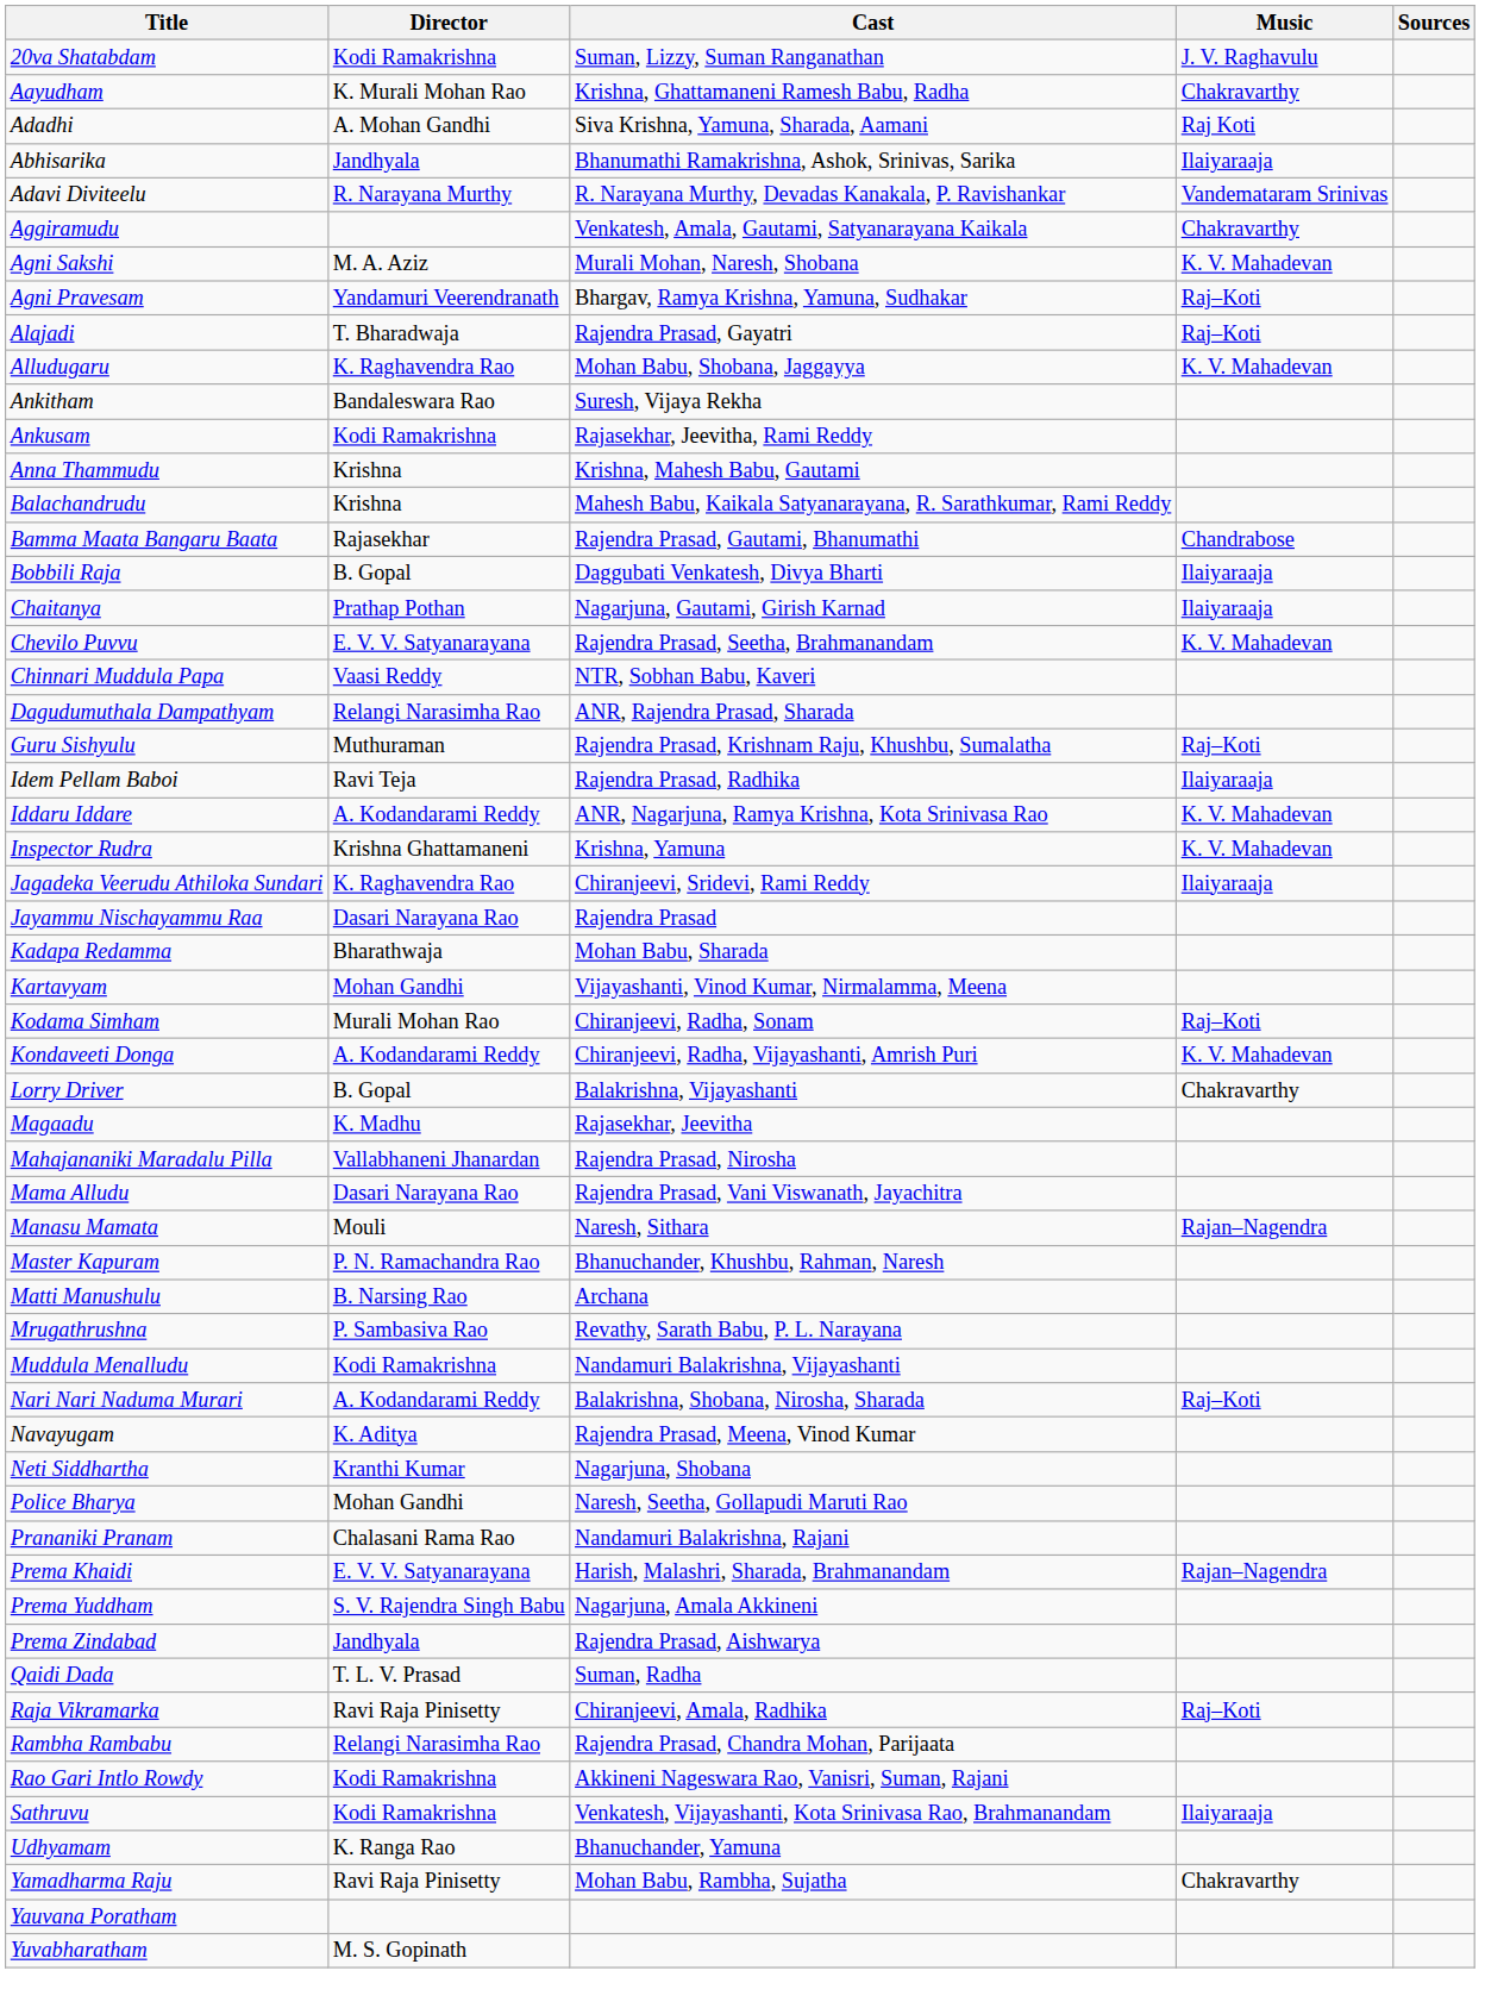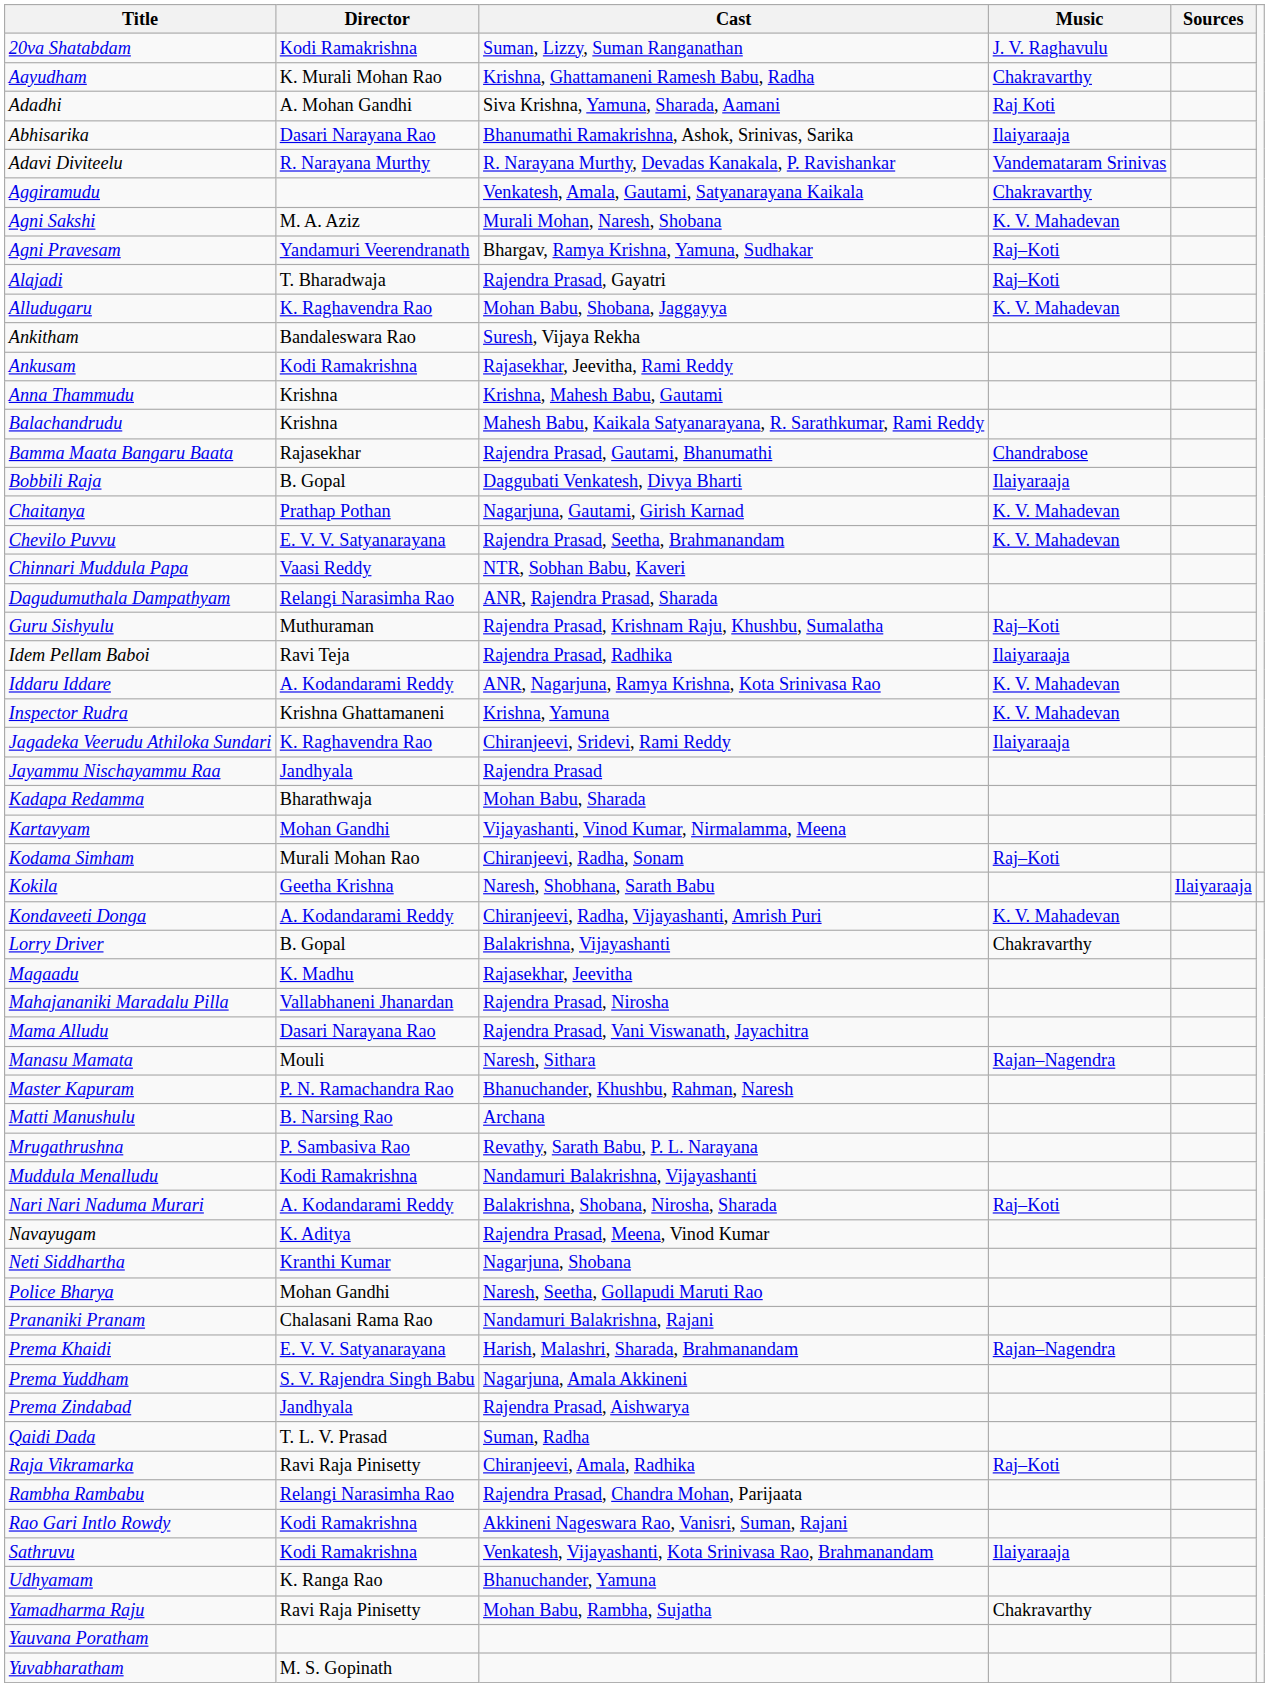Abhisarika | Director: Jandhyala -> Dasari Narayana Rao
Chaitanya | Music: Ilaiyaraaja -> K. V. Mahadevan
Jayammu Nischayammu Raa | Director: Dasari Narayana Rao -> Jandhyala
+ row: Kokila | Geetha Krishna | Naresh, Shobhana, Sarath Babu | Ilaiyaraaja
